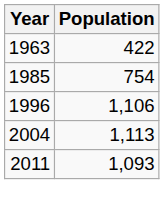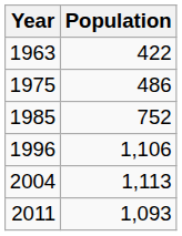+ row: 1975 | 486
1985 | Population: 754 -> 752
